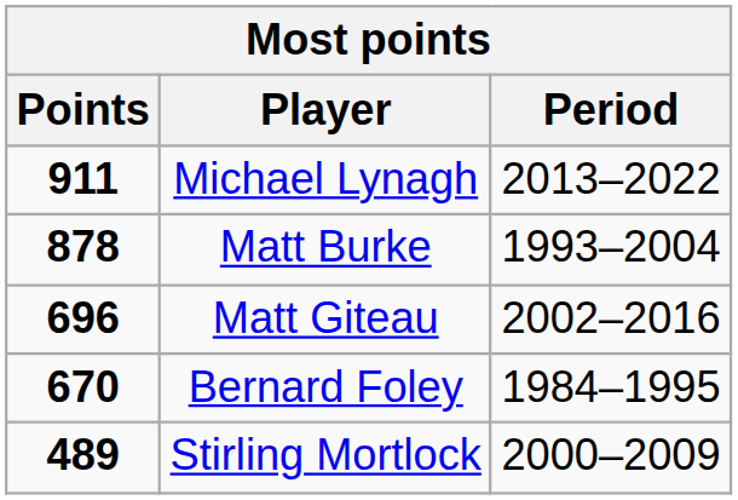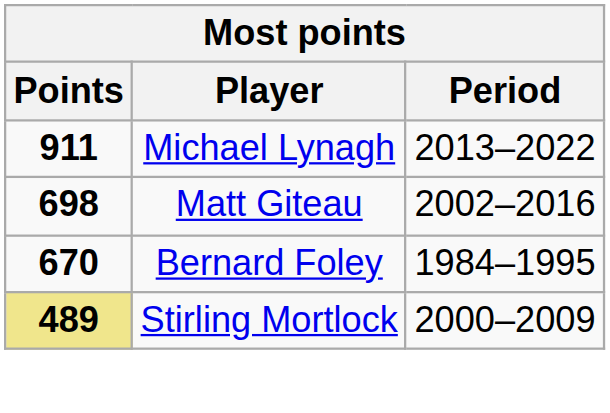- row: 878 | Matt Burke | 1993–2004
Matt Giteau | Points: 696 -> 698
Stirling Mortlock | Points: no background -> khaki background
